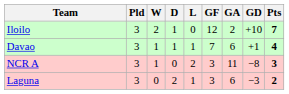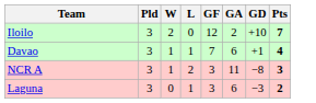- column: D | 1 | 1 | 0 | 2
